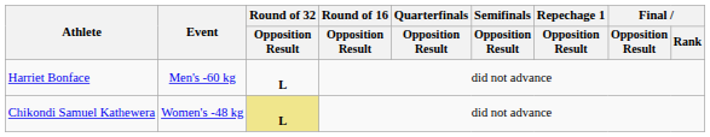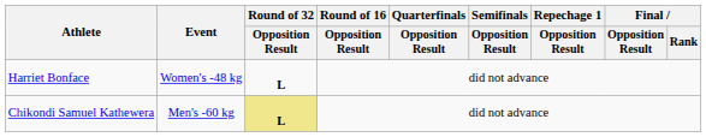Harriet Bonface | Event: Men's -60 kg -> Women's -48 kg
Chikondi Samuel Kathewera | Event: Women's -48 kg -> Men's -60 kg
